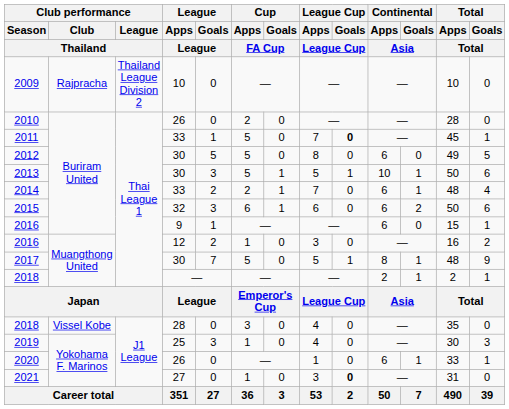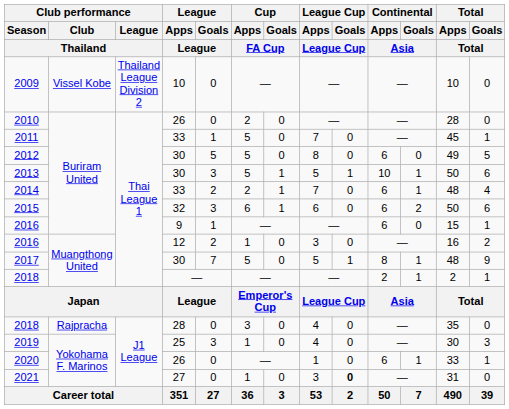2009 | Club performance / Club / Thailand: Rajpracha -> Vissel Kobe
2011 | League Cup / Goals / League Cup: bold -> normal
2018 / 28 | Club performance / Club / Thailand: Vissel Kobe -> Rajpracha
